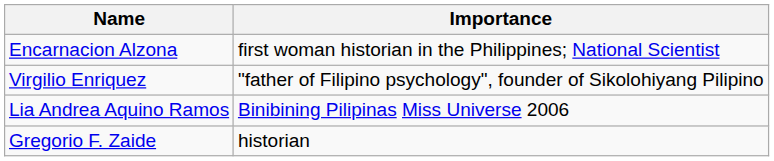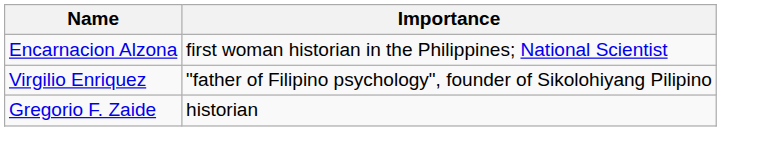- row: Lia Andrea Aquino Ramos | Binibining Pilipinas Miss Universe 2006
